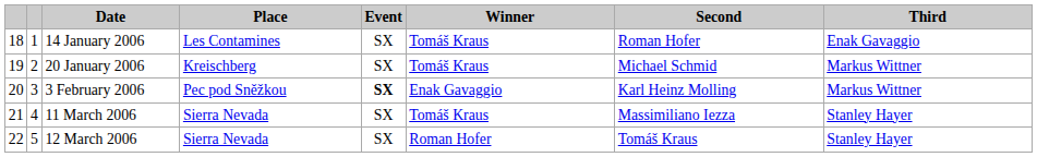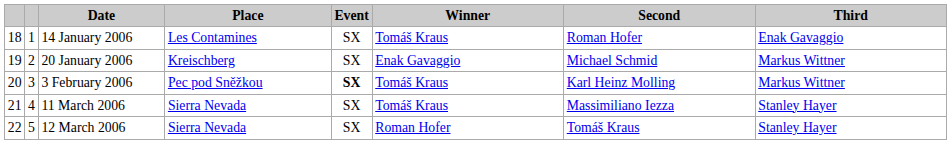20 January 2006 | Winner: Tomáš Kraus -> Enak Gavaggio
3 February 2006 | Winner: Enak Gavaggio -> Tomáš Kraus
